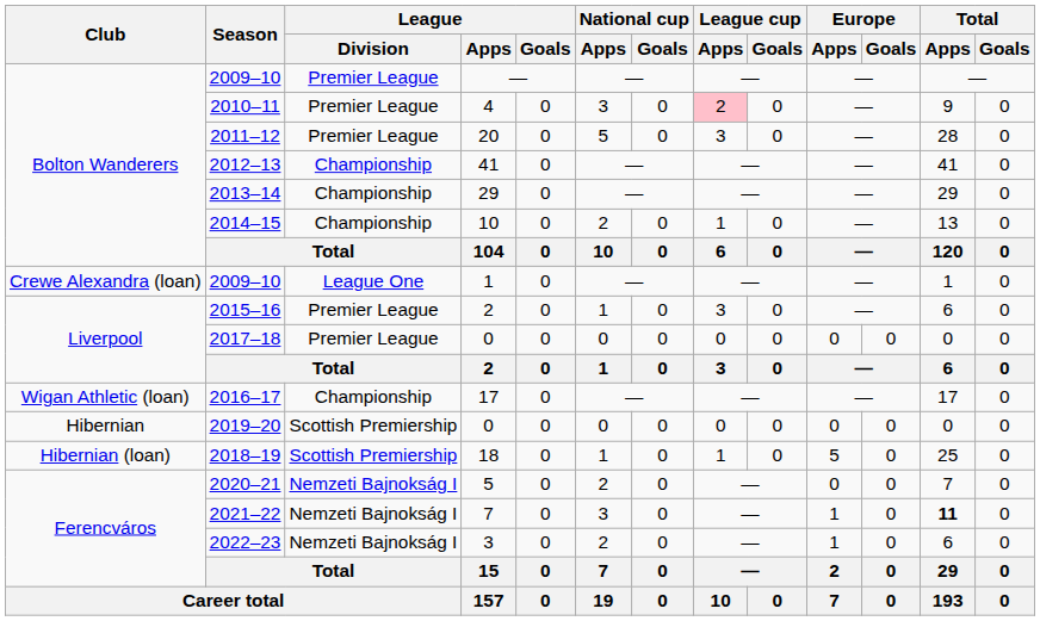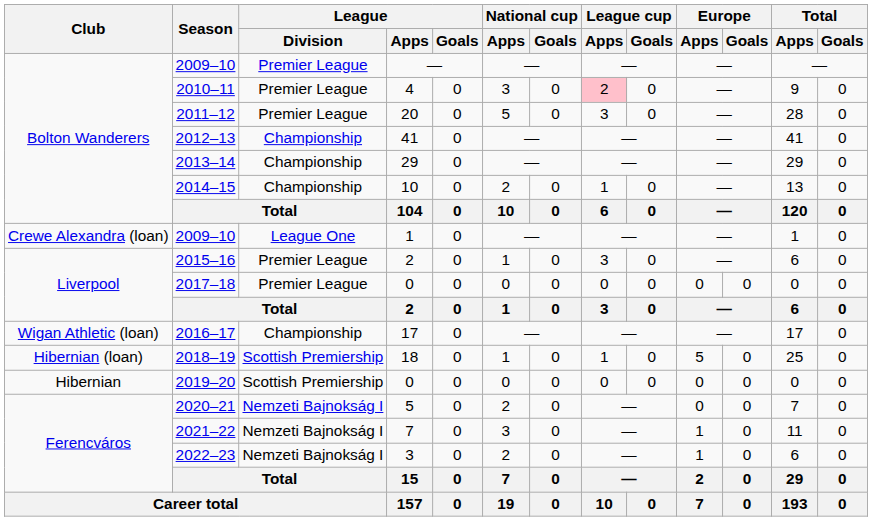rows swapped: 2018–19 <-> 2019–20
2021–22 | Total / Apps: bold -> normal
